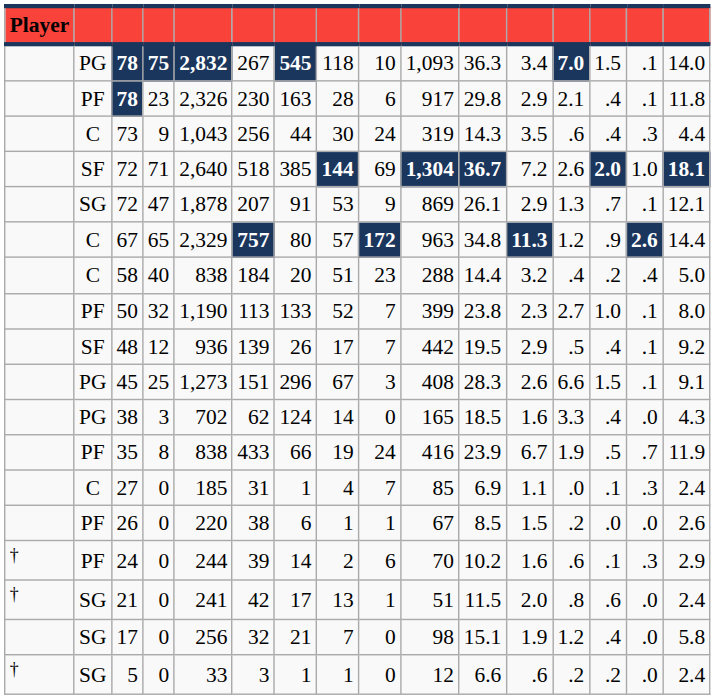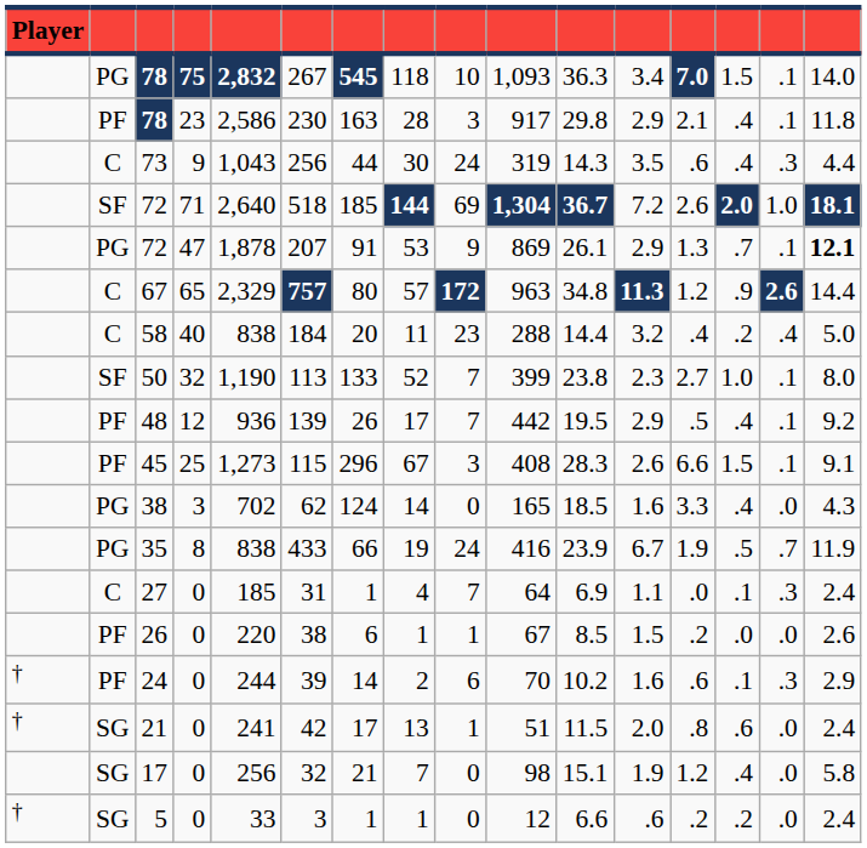78 / 23 | column 5: 2,326 -> 2,586
78 / 23 | column 9: 6 -> 3
72 / 71 | column 7: 385 -> 185
72 / 47 | column 2: SG -> PG
72 / 47 | column 16: normal -> bold
58 | column 8: 51 -> 11
50 | column 2: PF -> SF
48 | column 2: SF -> PF
45 | column 2: PG -> PF
45 | column 6: 151 -> 115
35 | column 2: PF -> PG
27 | column 10: 85 -> 64
